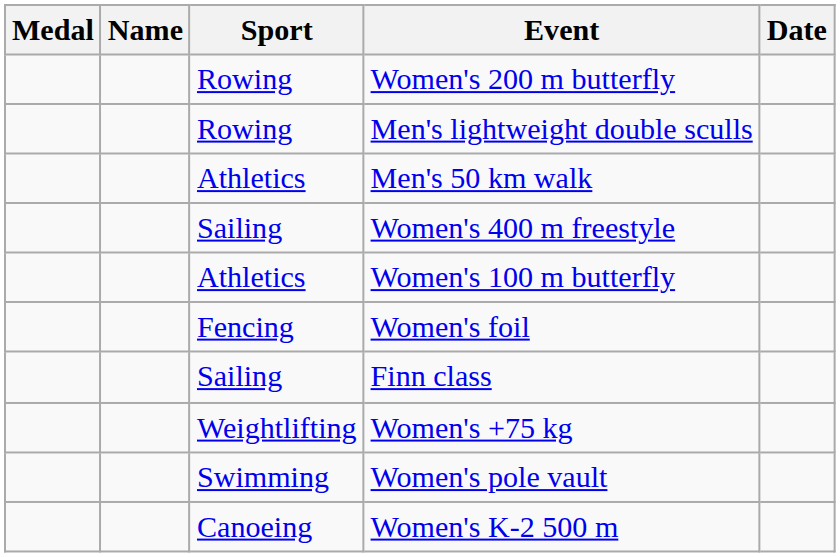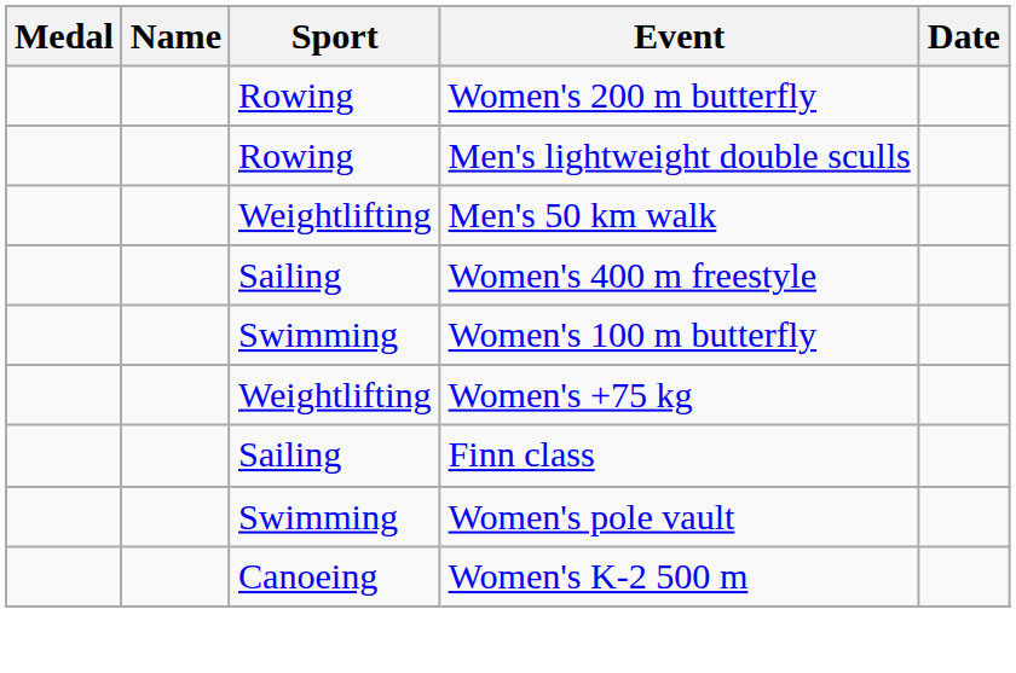Men's 50 km walk | Sport: Athletics -> Weightlifting
Women's 100 m butterfly | Sport: Athletics -> Swimming
- row: Fencing | Women's foil
rows swapped: Finn class <-> Women's +75 kg
